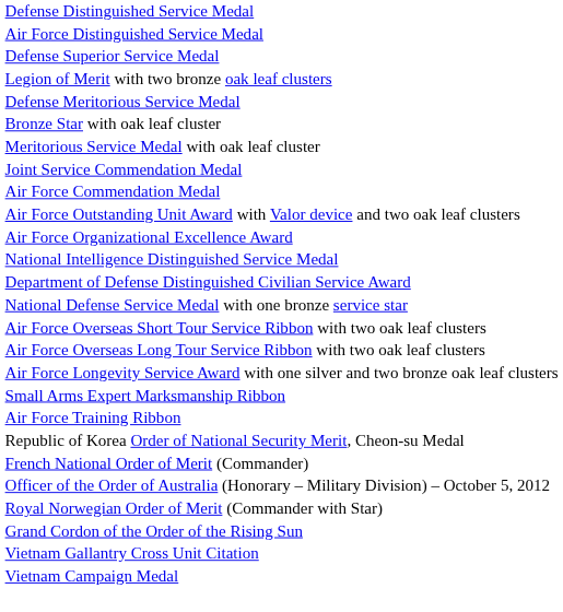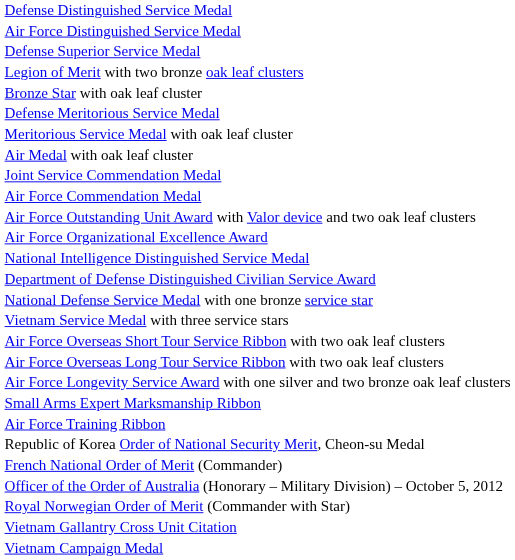rows swapped: Bronze Star with oak leaf cluster <-> Defense Meritorious Service Medal
+ row: Air Medal with oak leaf cluster
+ row: Vietnam Service Medal with three service stars
- row: Grand Cordon of the Order of the Rising Sun
